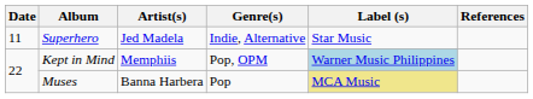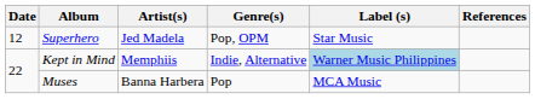Superhero | Date: 11 -> 12
Superhero | Genre(s): Indie, Alternative -> Pop, OPM
Kept in Mind | Genre(s): Pop, OPM -> Indie, Alternative
Muses | Label (s): khaki background -> no background
